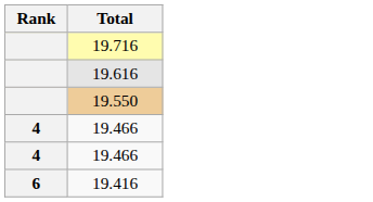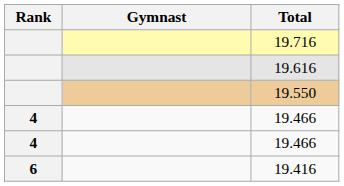+ column: Gymnast
